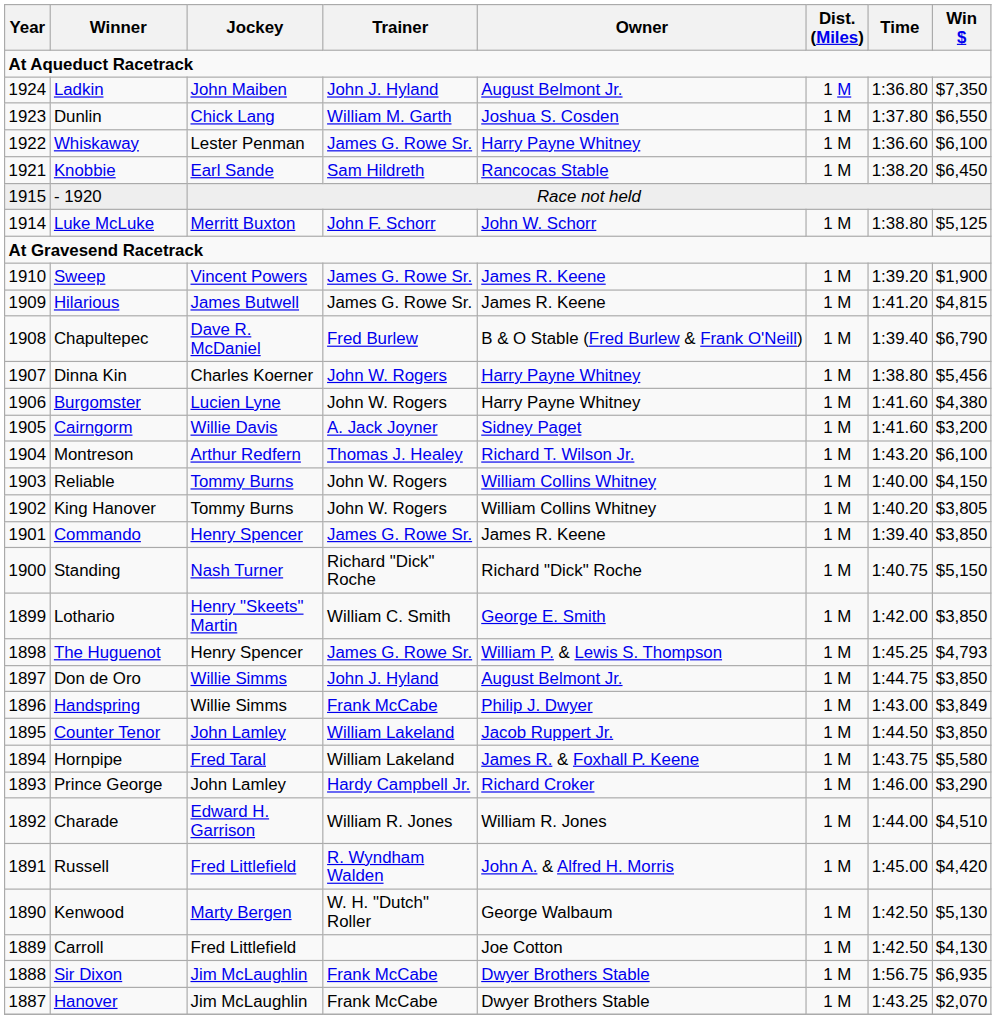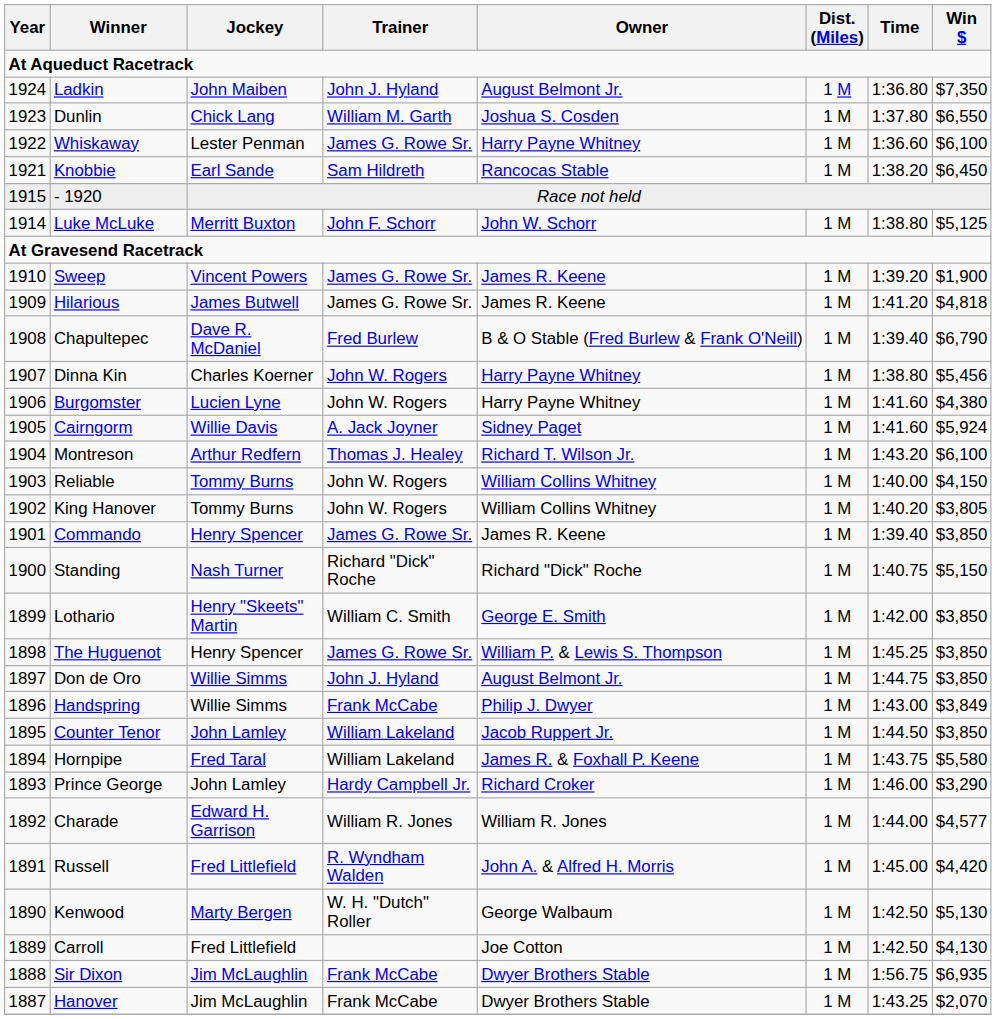Hilarious | Win $: $4,815 -> $4,818
Cairngorm | Win $: $3,200 -> $5,924
The Huguenot | Win $: $4,793 -> $3,850
Charade | Win $: $4,510 -> $4,577
